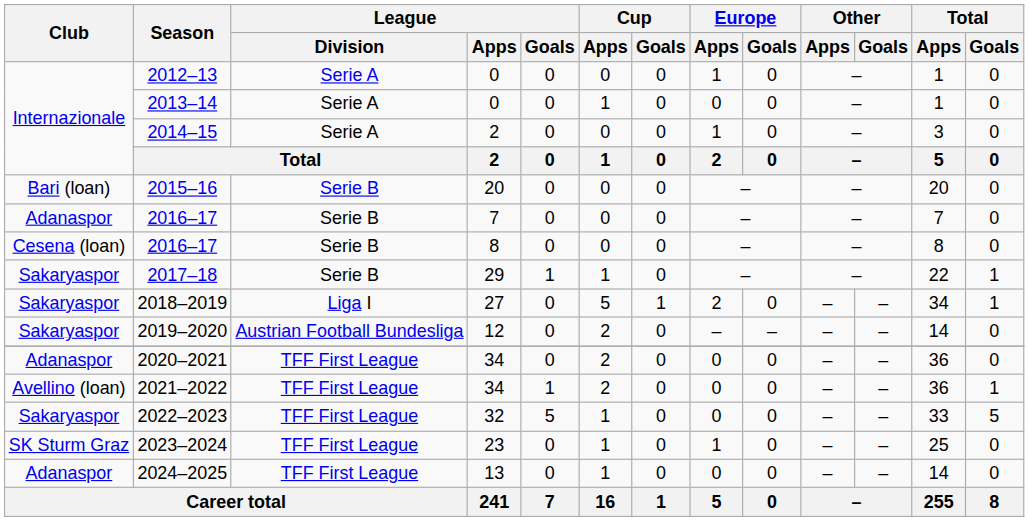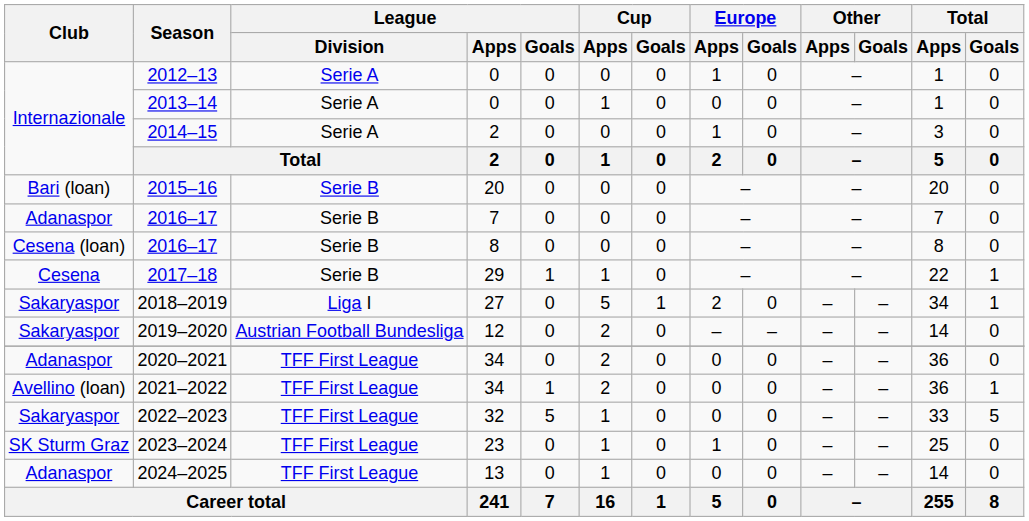2017–18 | Club: Sakaryaspor -> Cesena
